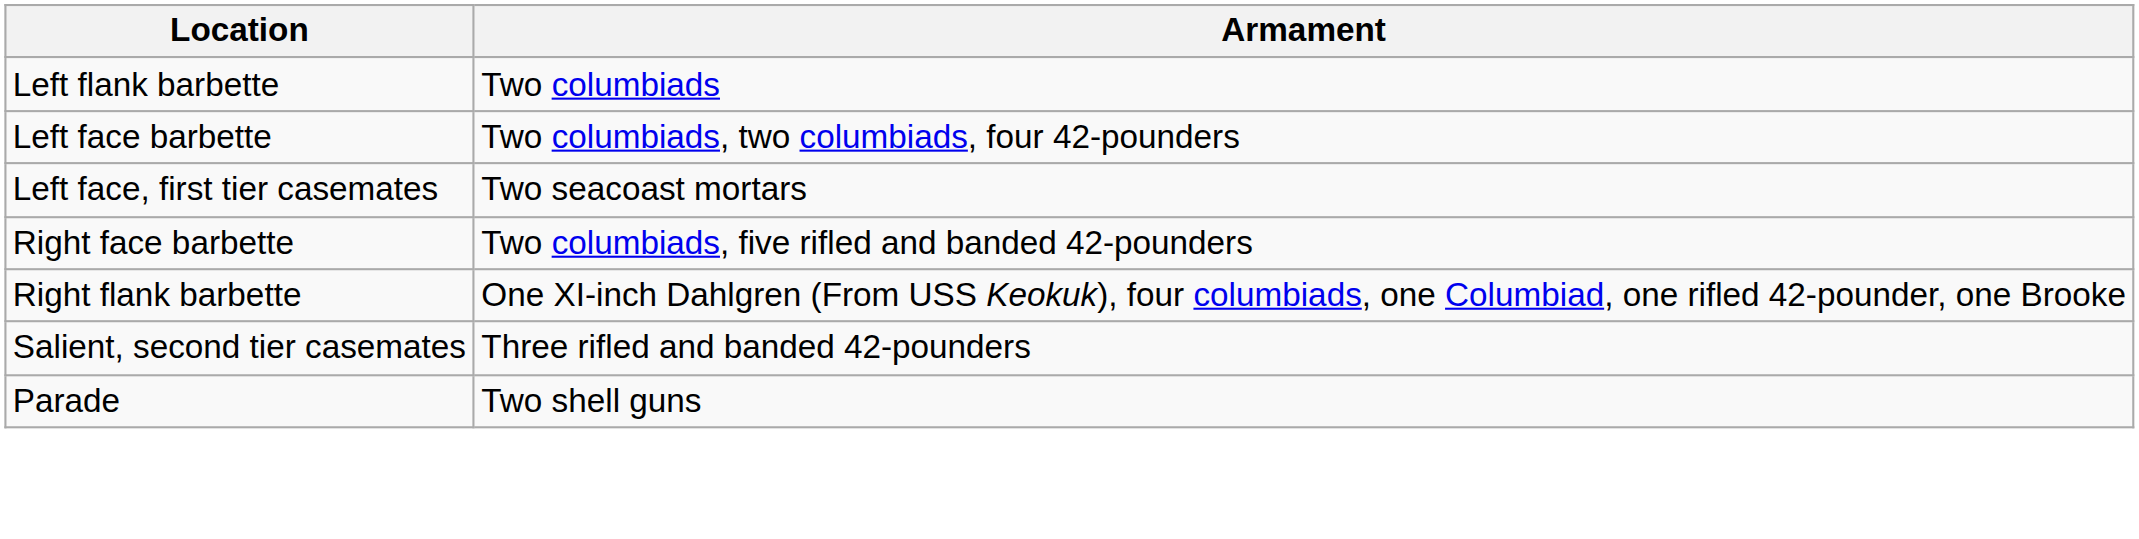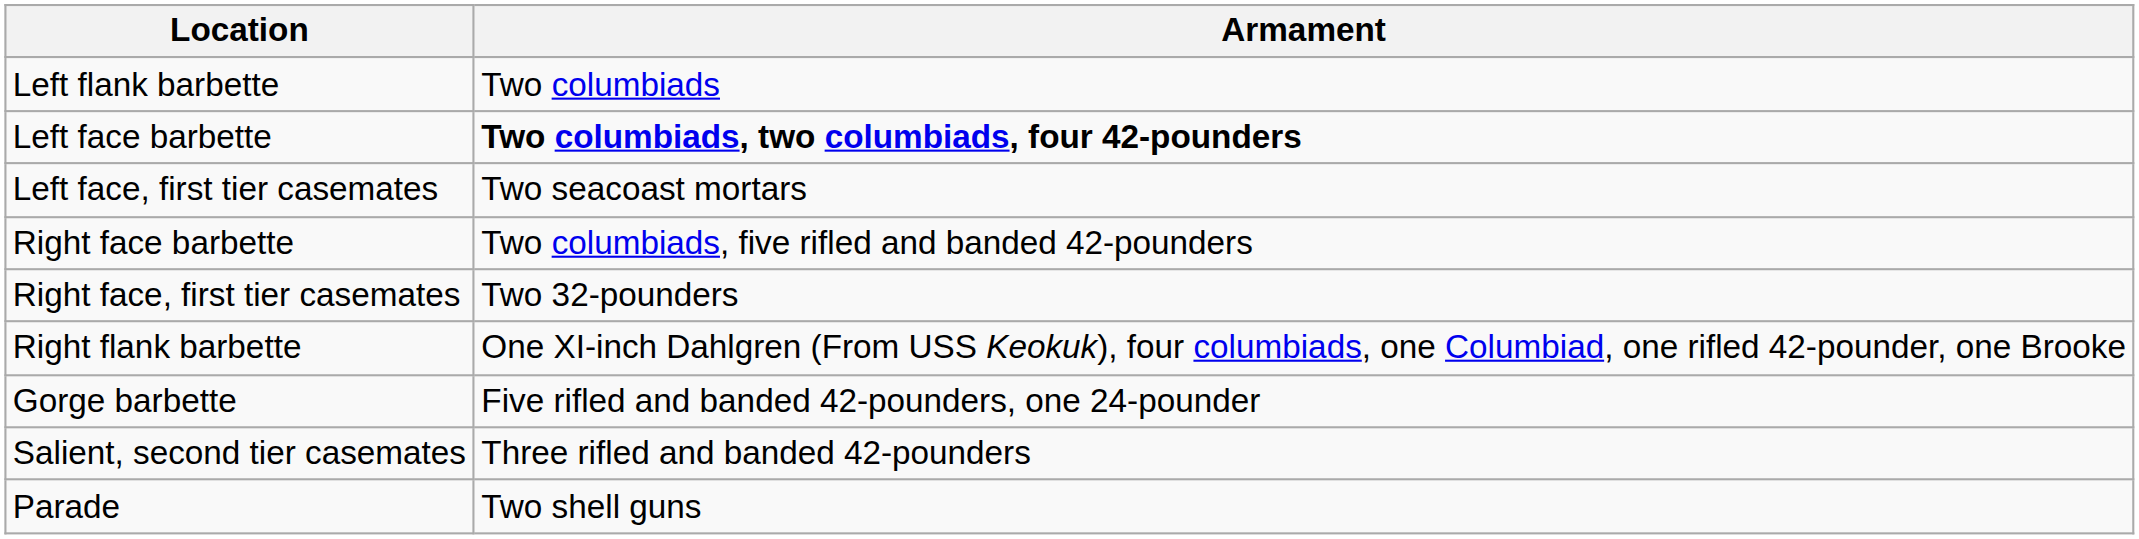Left face barbette | Armament: normal -> bold
+ row: Right face, first tier casemates | Two 32-pounders
+ row: Gorge barbette | Five rifled and banded 42-pounders, one 24-pounder
